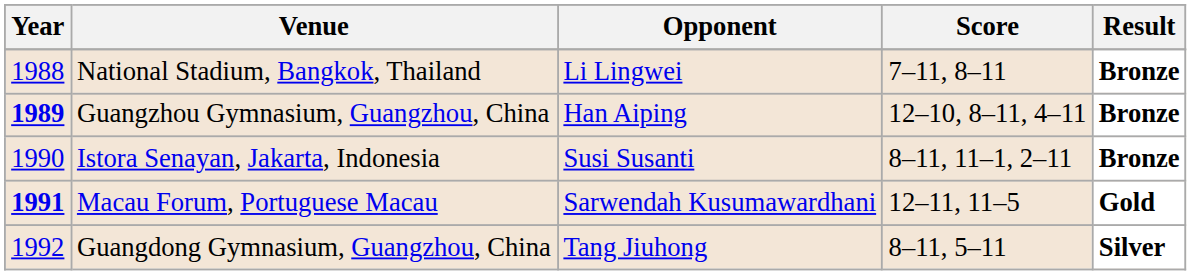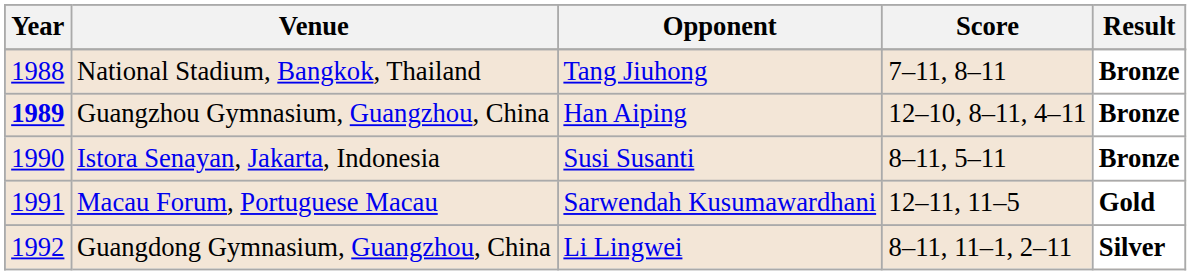National Stadium, Bangkok, Thailand | Opponent: Li Lingwei -> Tang Jiuhong
Istora Senayan, Jakarta, Indonesia | Score: 8–11, 11–1, 2–11 -> 8–11, 5–11
Macau Forum, Portuguese Macau | Year: bold -> normal
Guangdong Gymnasium, Guangzhou, China | Opponent: Tang Jiuhong -> Li Lingwei
Guangdong Gymnasium, Guangzhou, China | Score: 8–11, 5–11 -> 8–11, 11–1, 2–11
